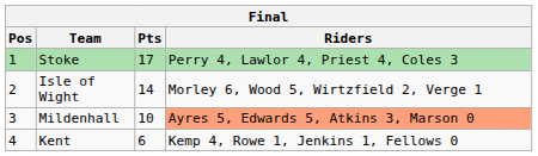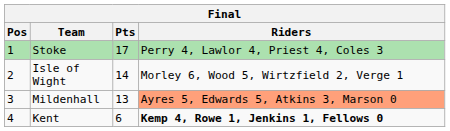Mildenhall | Pts: 10 -> 13
Kent | Riders: normal -> bold
